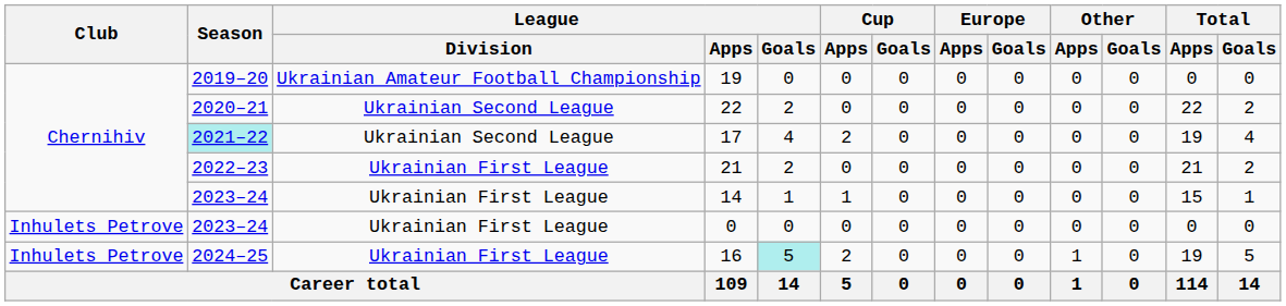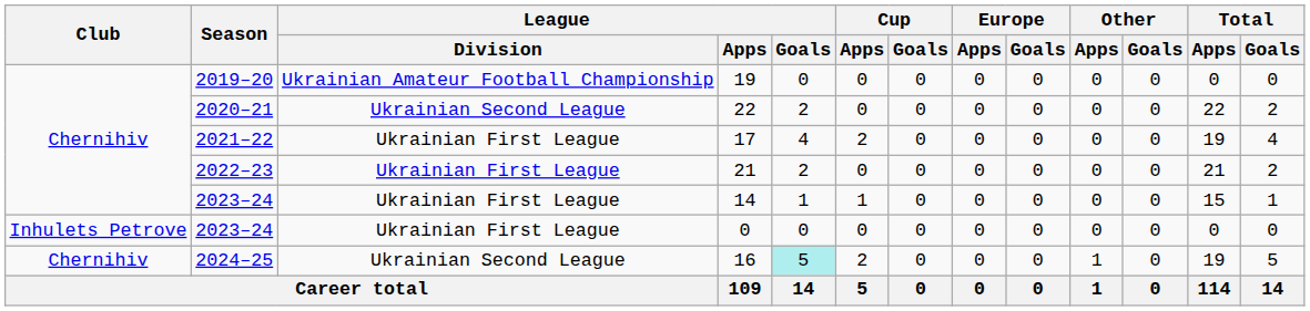17 | Season: paleturquoise background -> no background
17 | League / Division: Ukrainian Second League -> Ukrainian First League
16 | Club: Inhulets Petrove -> Chernihiv
16 | League / Division: Ukrainian First League -> Ukrainian Second League
